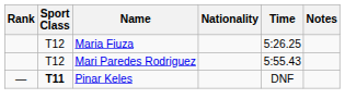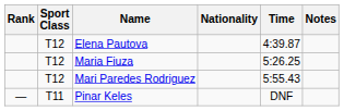+ row: T12 | Elena Pautova | 4:39.87
Pinar Keles | Sport Class: bold -> normal
